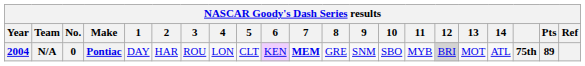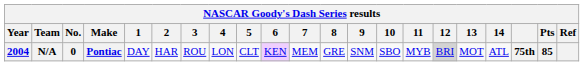N/A | 7: bold -> normal
N/A | Pts: 89 -> 85
